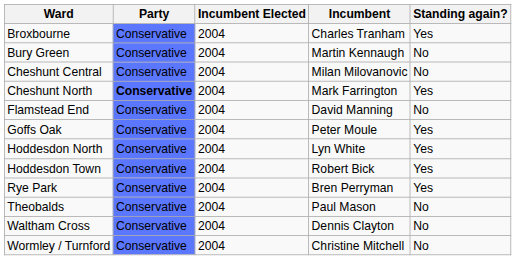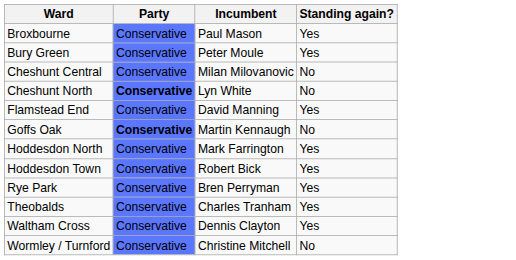- column: Incumbent Elected | 2004 | 2004 | 2004 | 2004 | 2004 | 2004 | 2004 | 2004 | 2004 | 2004 | 2004 | 2004
Broxbourne | Incumbent: Charles Tranham -> Paul Mason
Bury Green | Incumbent: Martin Kennaugh -> Peter Moule
Bury Green | Standing again?: No -> Yes
Cheshunt North | Incumbent: Mark Farrington -> Lyn White
Cheshunt North | Standing again?: Yes -> No
Flamstead End | Standing again?: No -> Yes
Goffs Oak | Party: normal -> bold
Goffs Oak | Incumbent: Peter Moule -> Martin Kennaugh
Goffs Oak | Standing again?: Yes -> No
Hoddesdon North | Incumbent: Lyn White -> Mark Farrington
Theobalds | Incumbent: Paul Mason -> Charles Tranham
Theobalds | Standing again?: No -> Yes
Waltham Cross | Standing again?: No -> Yes
